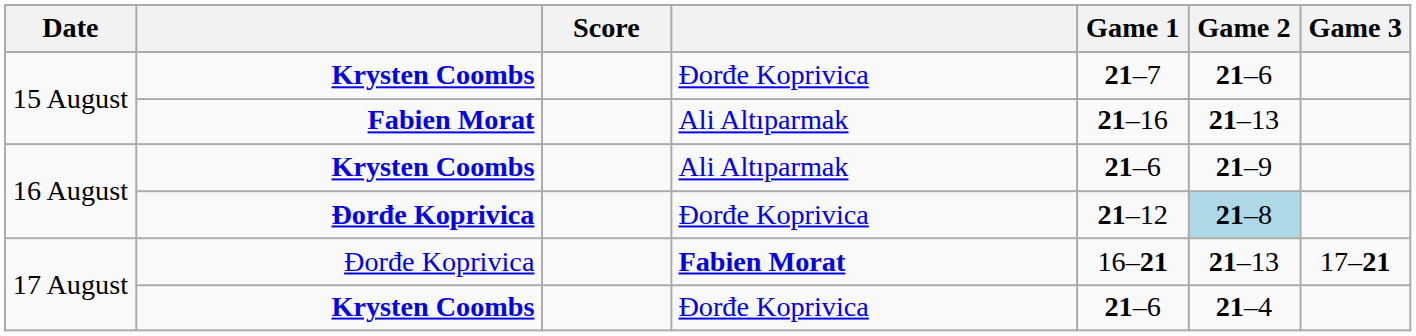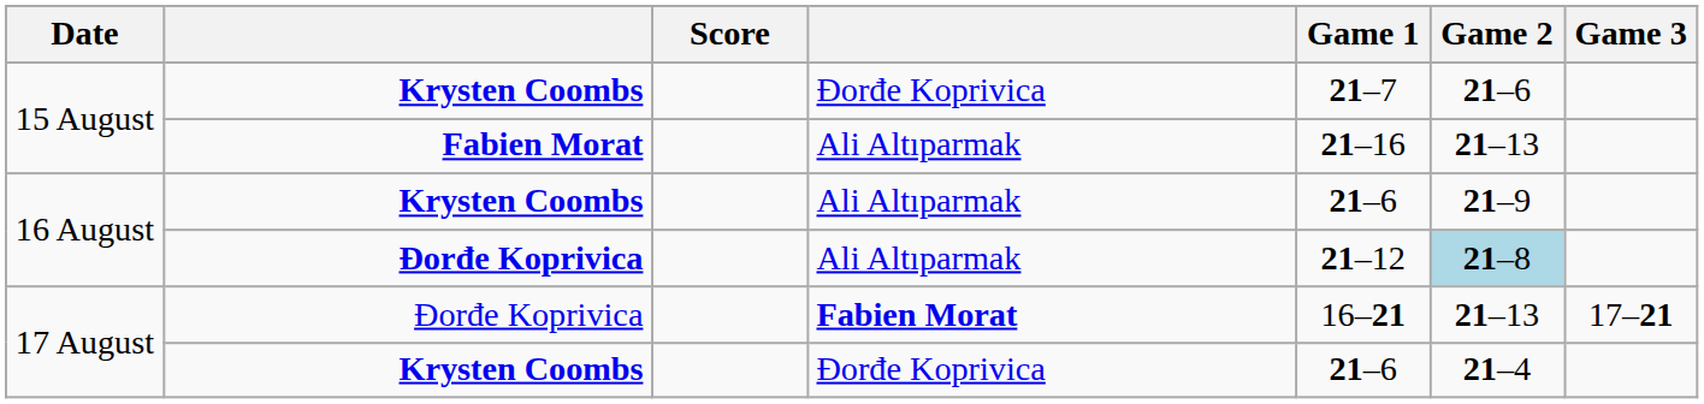16 August / Đorđe Koprivica | column 4: Đorđe Koprivica -> Ali Altıparmak
